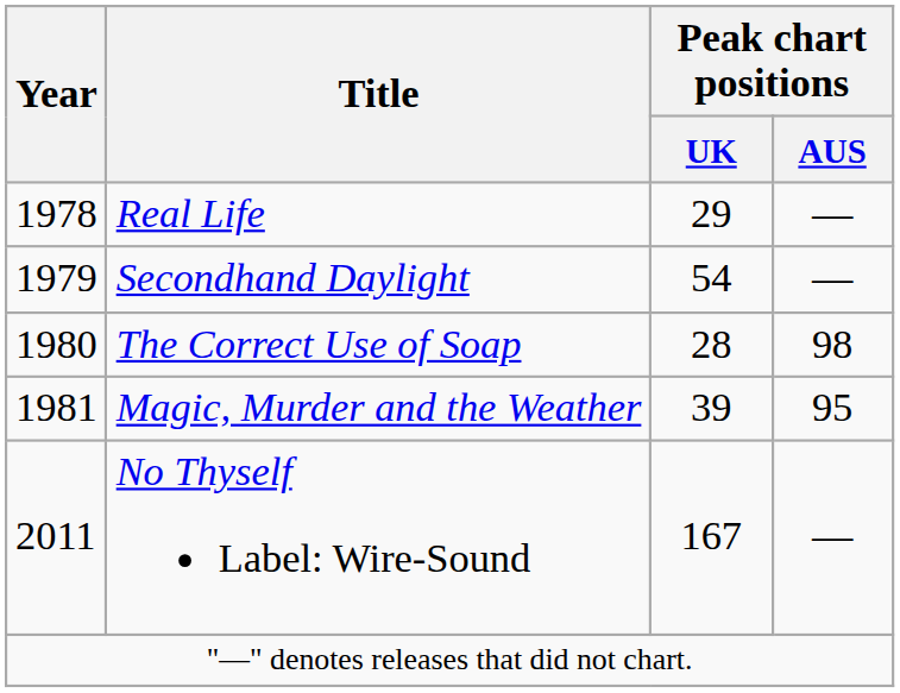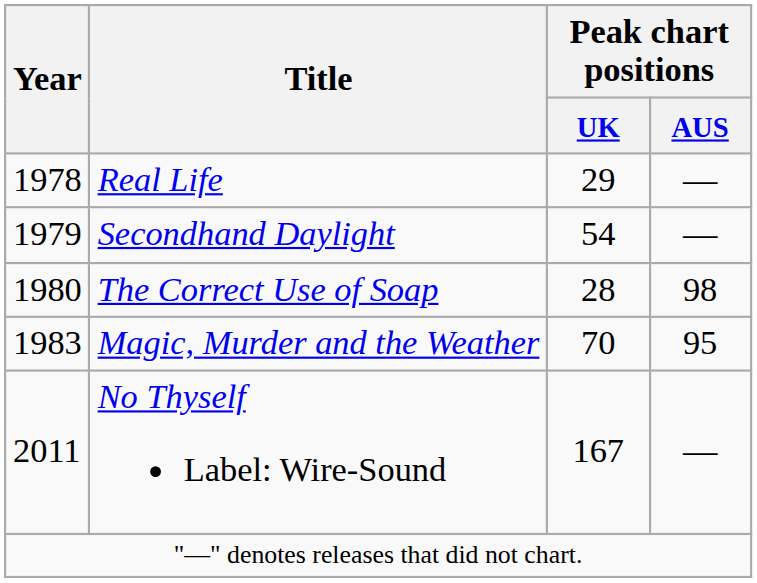Magic, Murder and the Weather | Year: 1981 -> 1983
Magic, Murder and the Weather | Peak chart positions / UK: 39 -> 70
